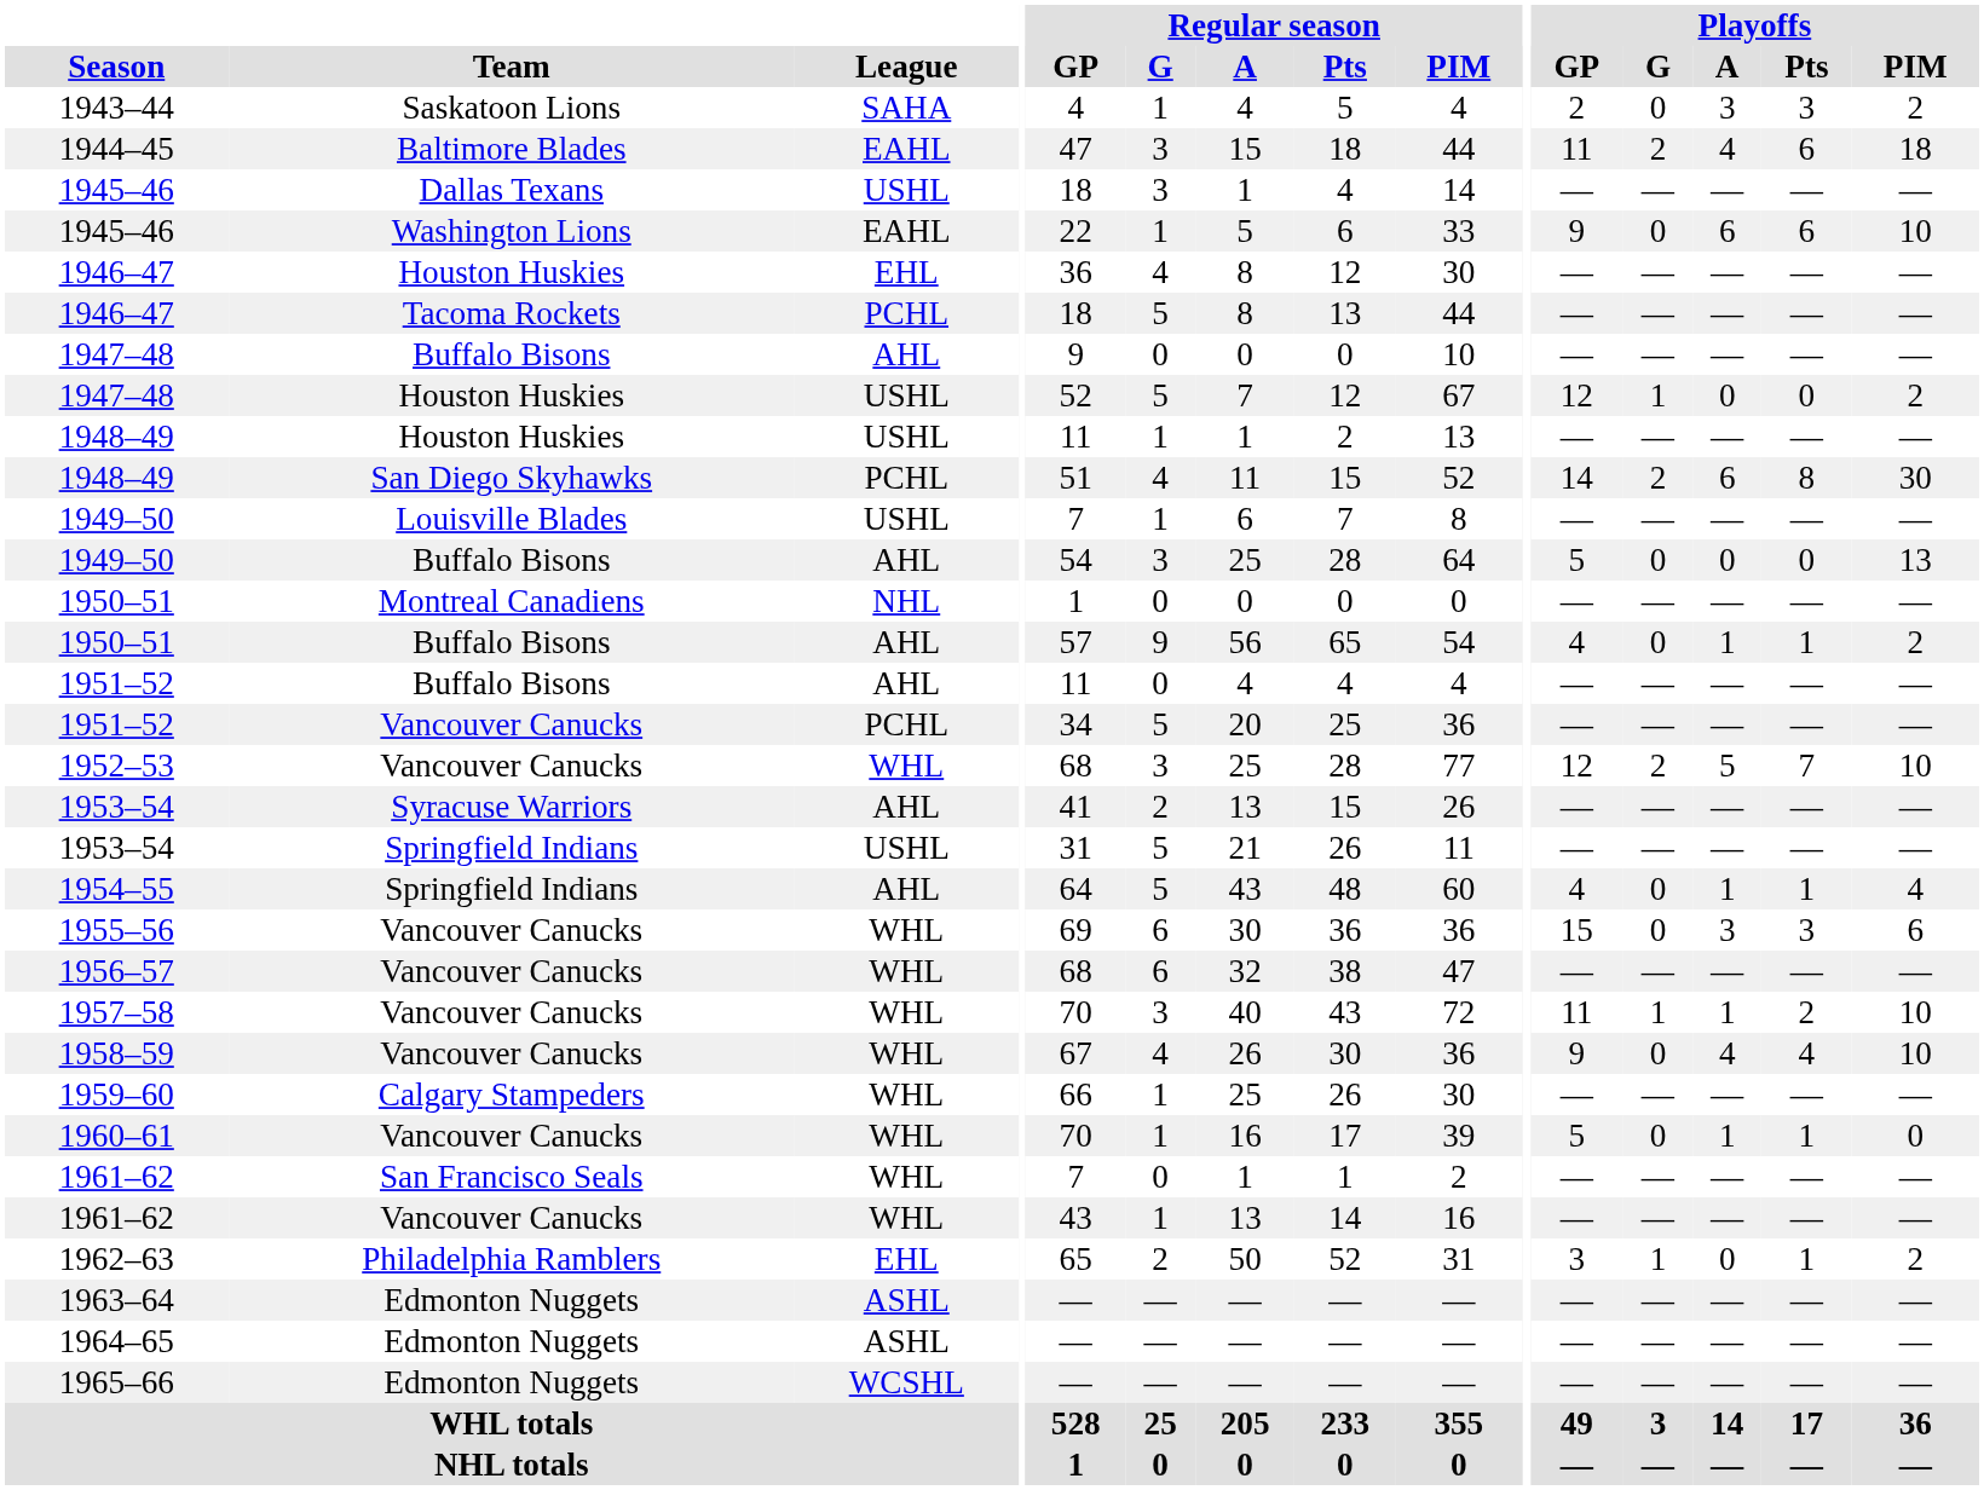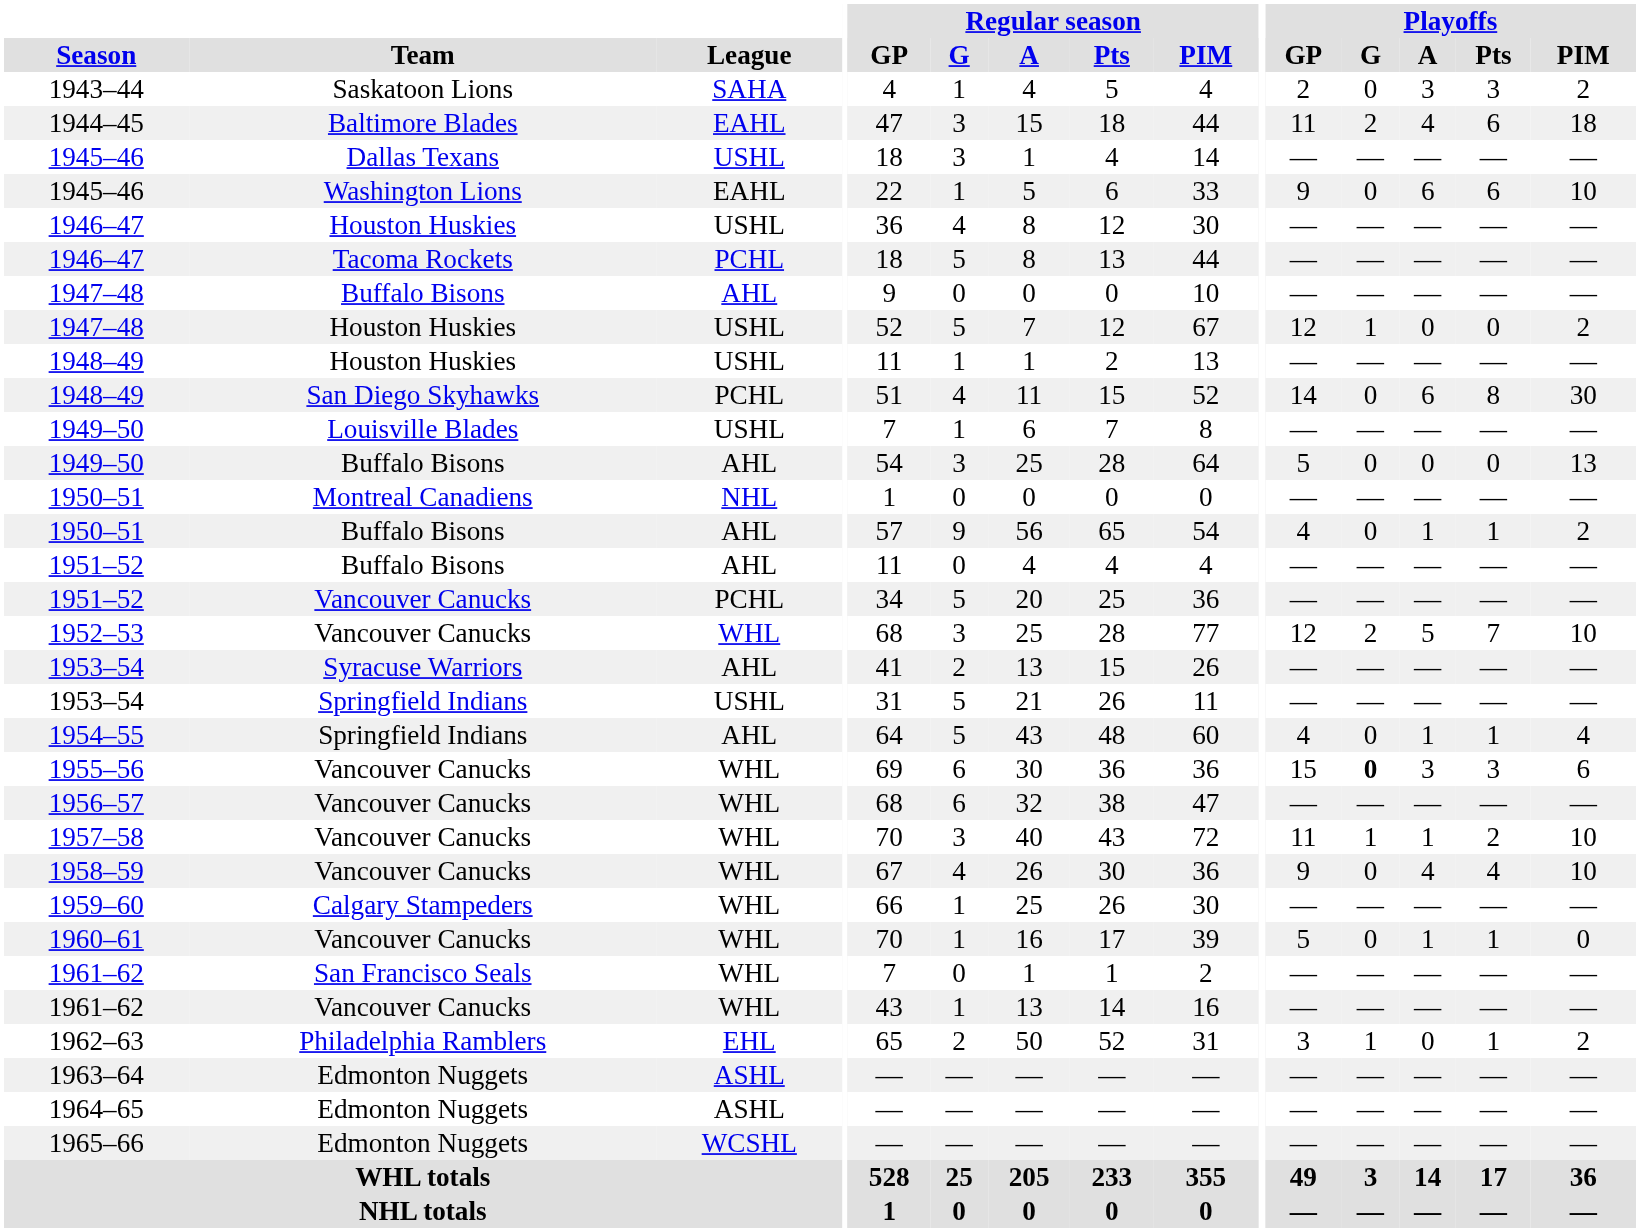1946–47 / Houston Huskies | League: EHL -> USHL
1948–49 / San Diego Skyhawks | Playoffs / G: 2 -> 0
1955–56 | Playoffs / G: normal -> bold
